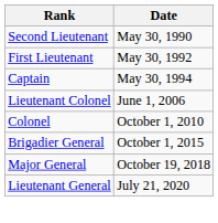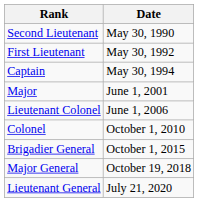+ row: Major | June 1, 2001
